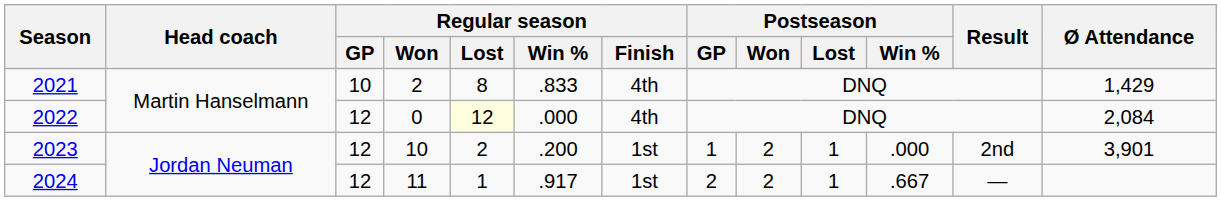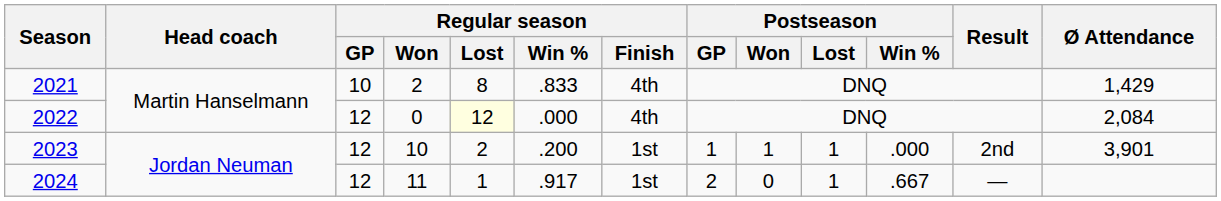2023 | Postseason / Won: 2 -> 1
2024 | Postseason / Won: 2 -> 0
